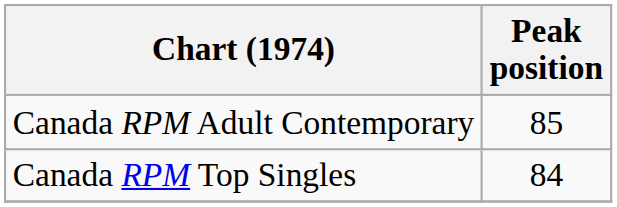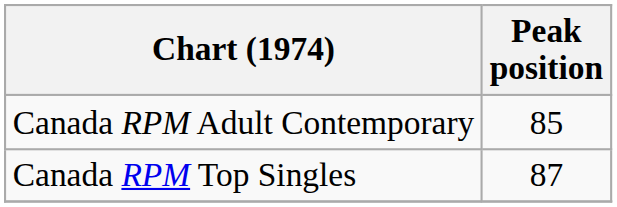Canada RPM Top Singles | Peak position: 84 -> 87
